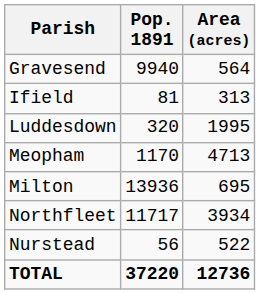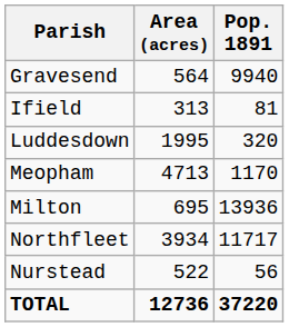columns swapped: Area (acres) <-> Pop. 1891
